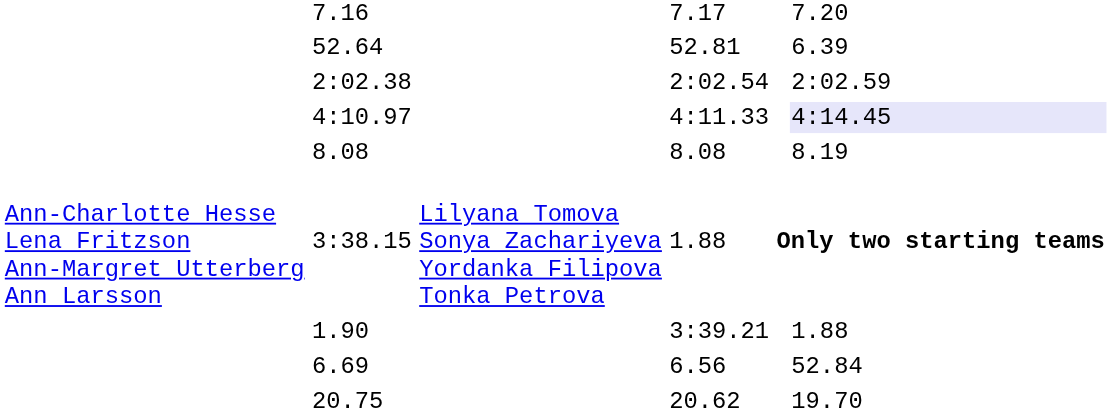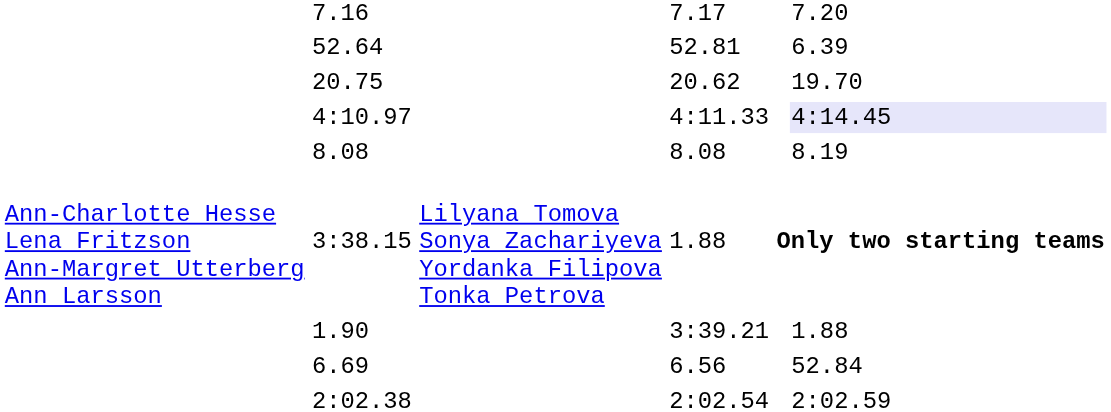rows swapped: 2:02.38 <-> 20.75
